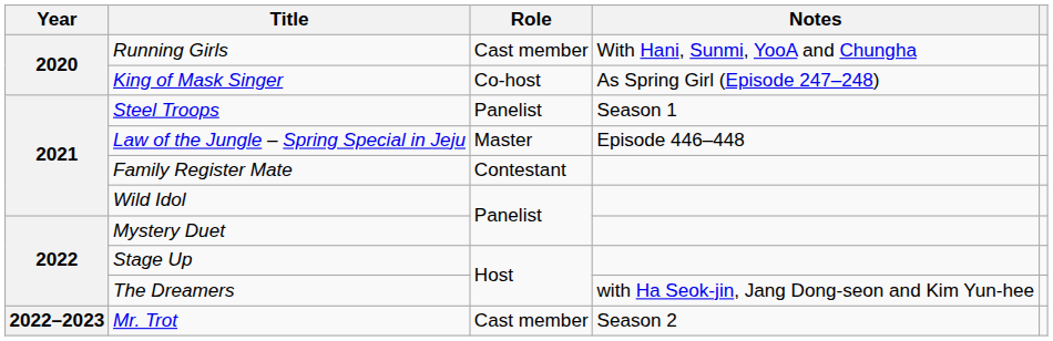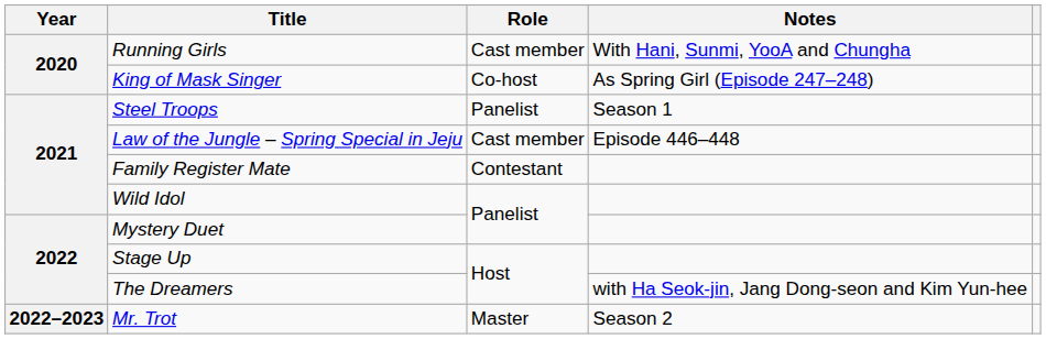Law of the Jungle – Spring Special in Jeju | Role: Master -> Cast member
Mr. Trot | Role: Cast member -> Master
